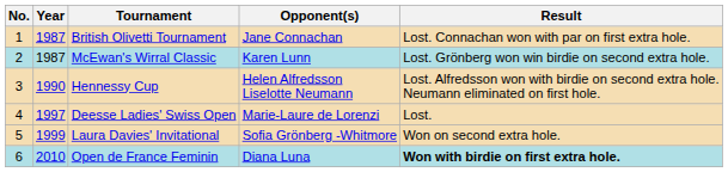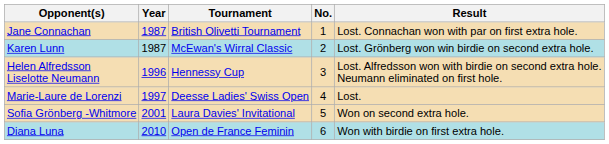columns swapped: No. <-> Opponent(s)
Hennessy Cup | Year: 1990 -> 1996
Laura Davies' Invitational | Year: 1999 -> 2001
Open de France Feminin | Result: bold -> normal
